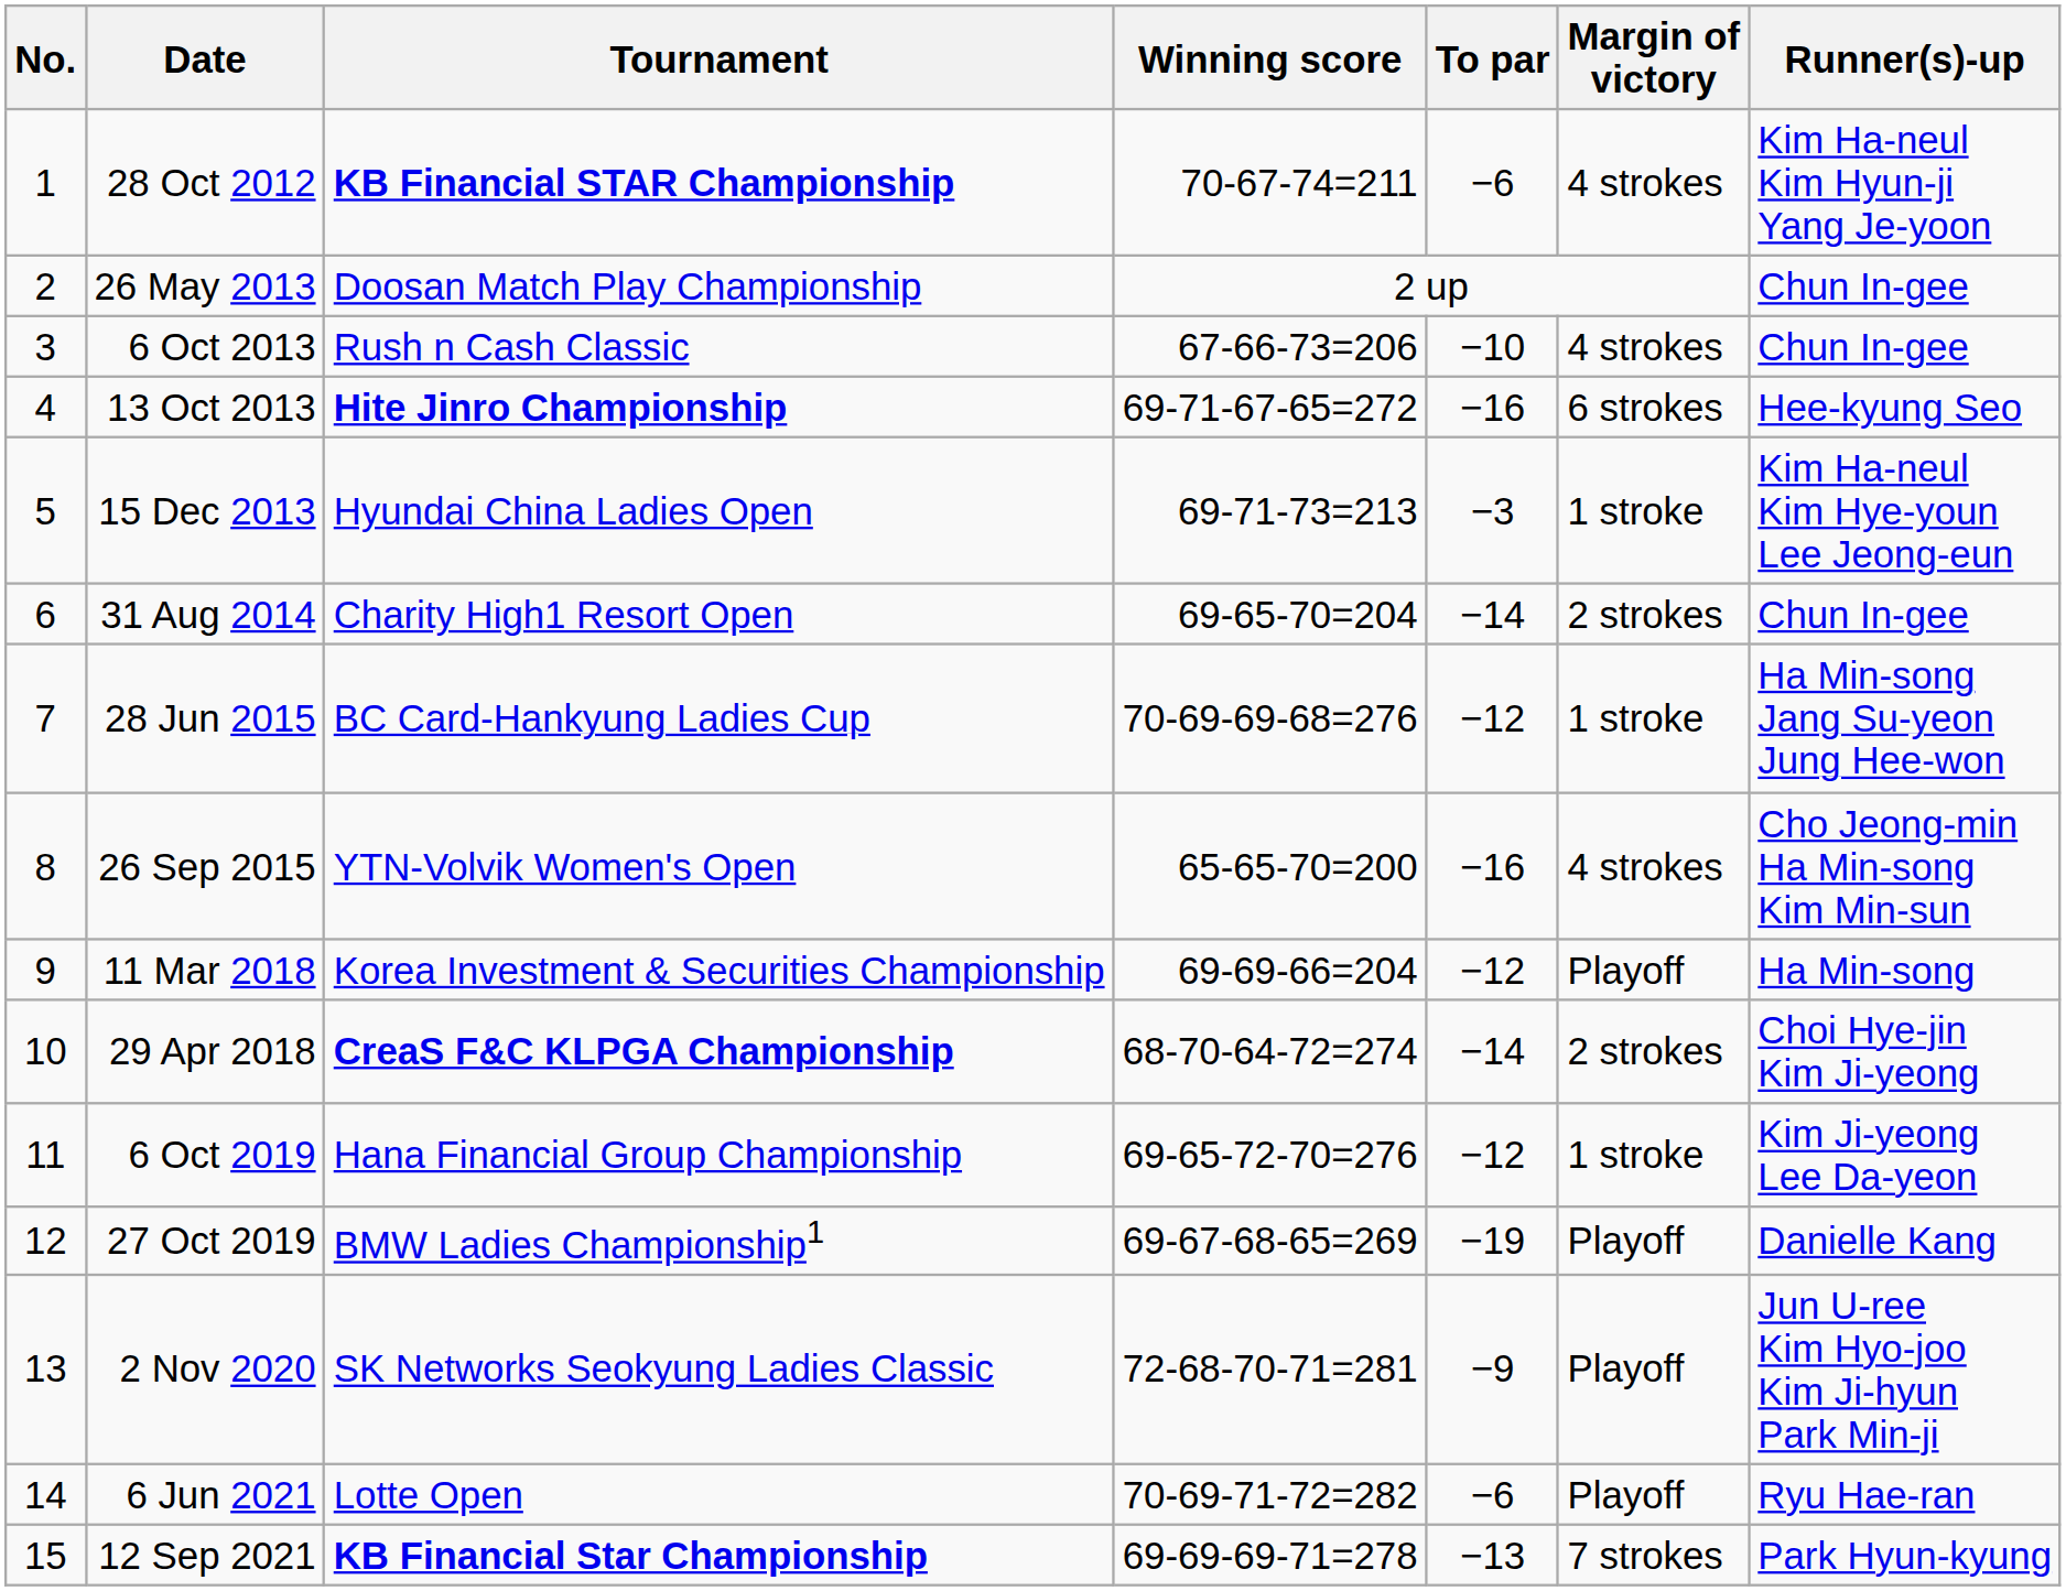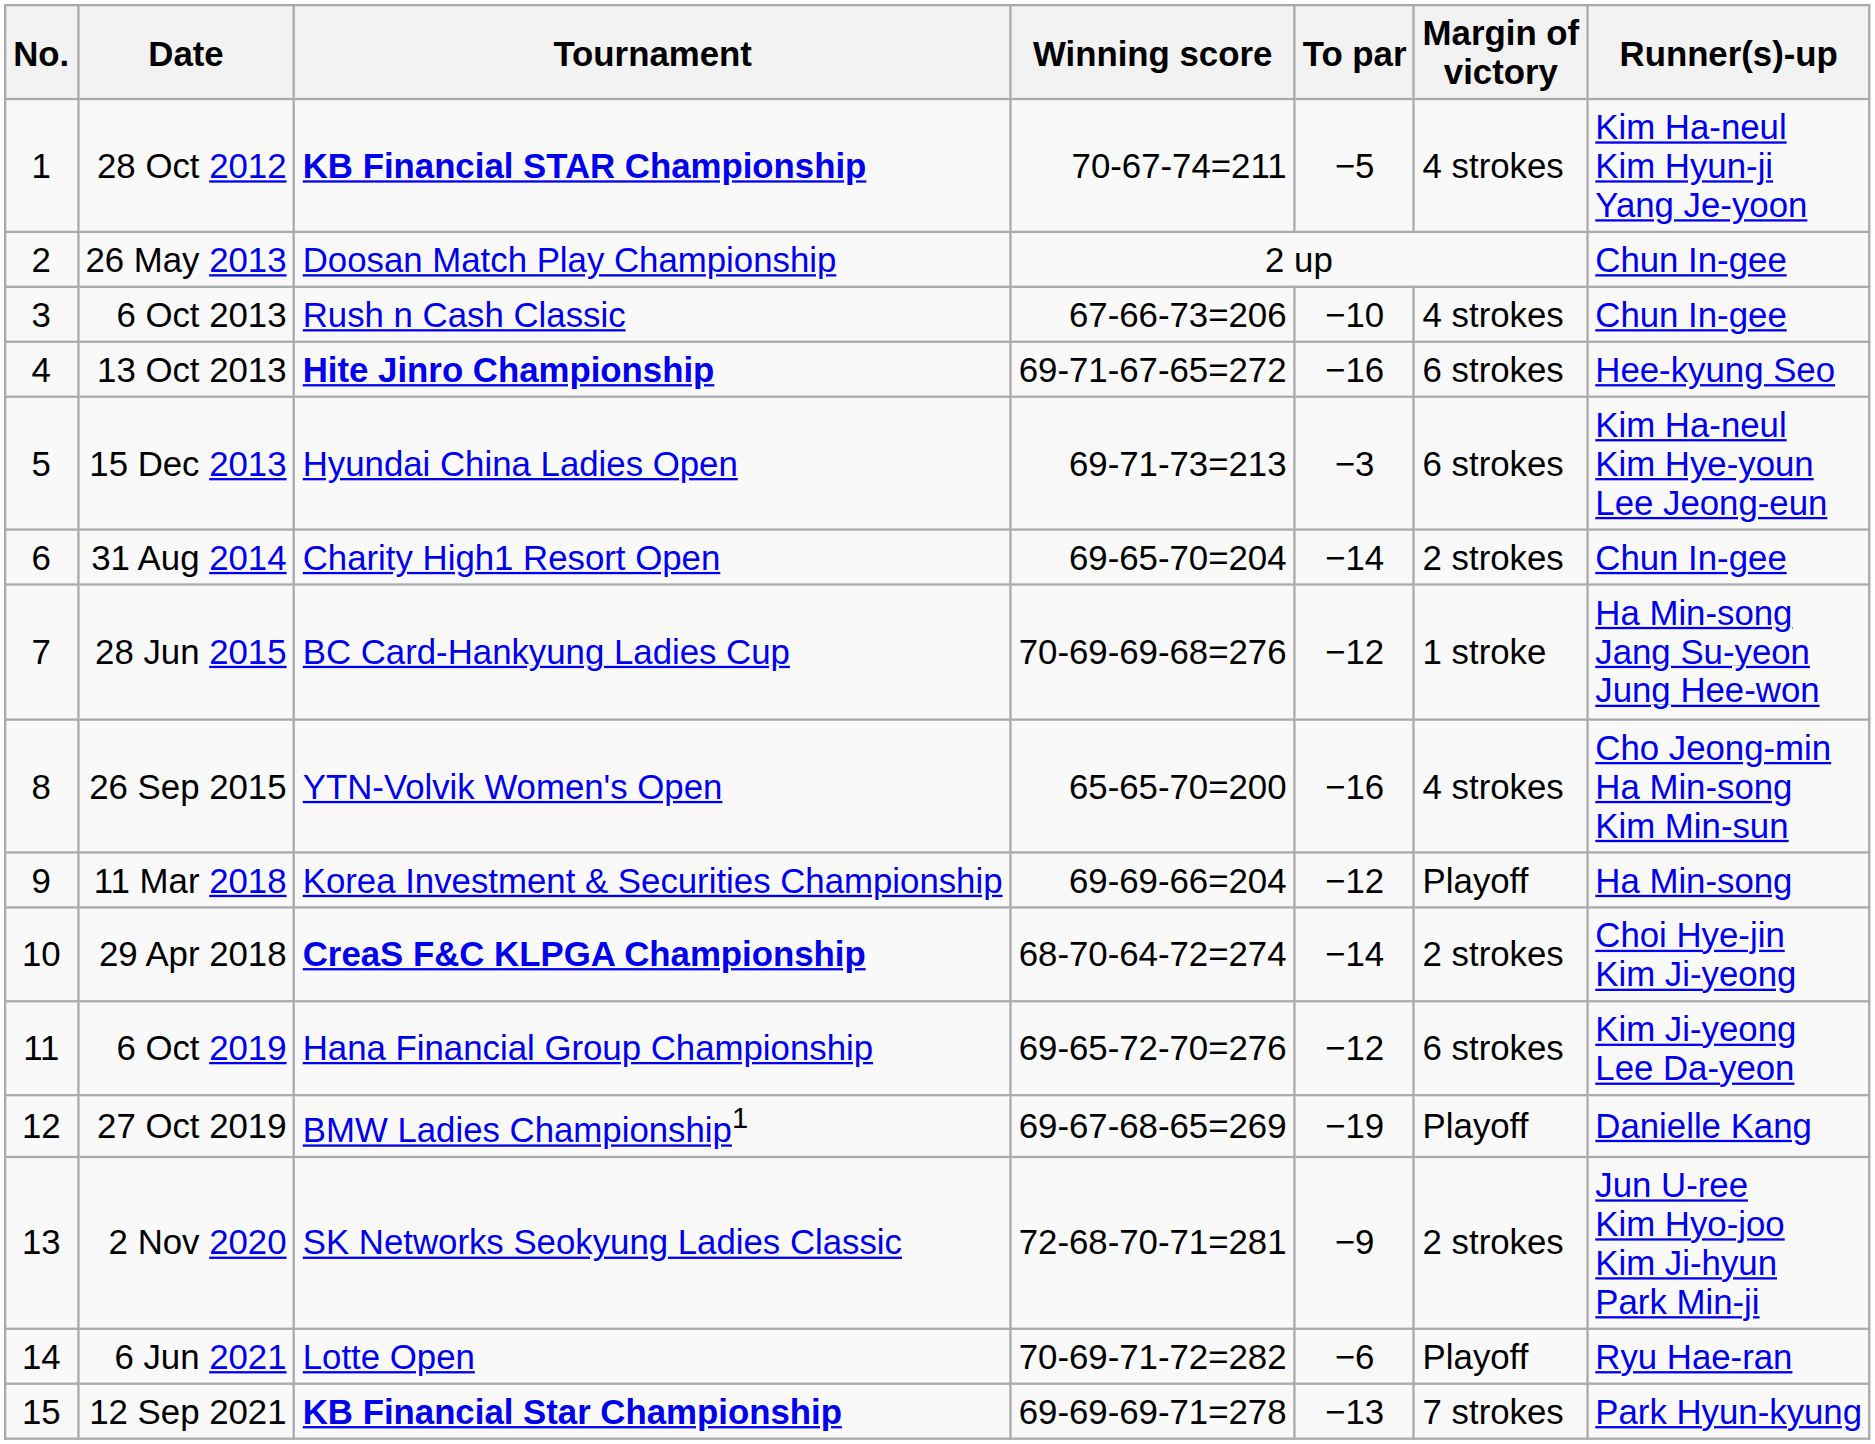28 Oct 2012 | To par: −6 -> −5
15 Dec 2013 | Margin of victory: 1 stroke -> 6 strokes
6 Oct 2019 | Margin of victory: 1 stroke -> 6 strokes
2 Nov 2020 | Margin of victory: Playoff -> 2 strokes
